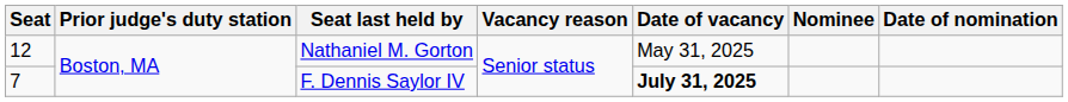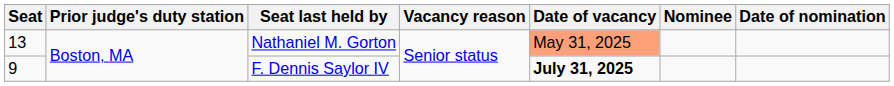Nathaniel M. Gorton | Seat: 12 -> 13
Nathaniel M. Gorton | Date of vacancy: no background -> lightsalmon background
F. Dennis Saylor IV | Seat: 7 -> 9
